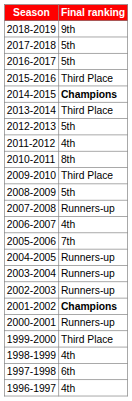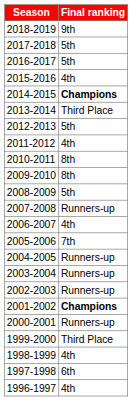2015-2016 | Final ranking: Third Place -> 4th
2009-2010 | Final ranking: Third Place -> 8th
